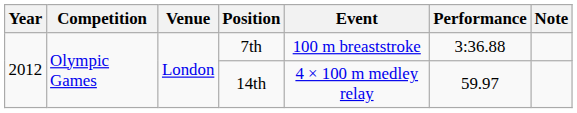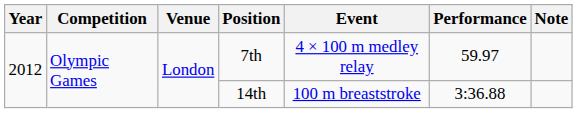7th | Event: 100 m breaststroke -> 4 × 100 m medley relay
7th | Performance: 3:36.88 -> 59.97
14th | Event: 4 × 100 m medley relay -> 100 m breaststroke
14th | Performance: 59.97 -> 3:36.88
